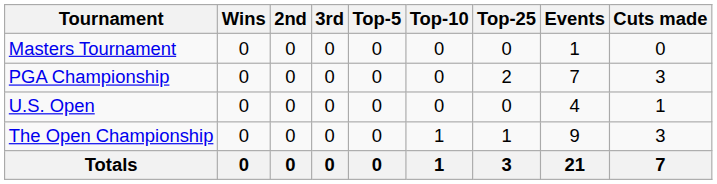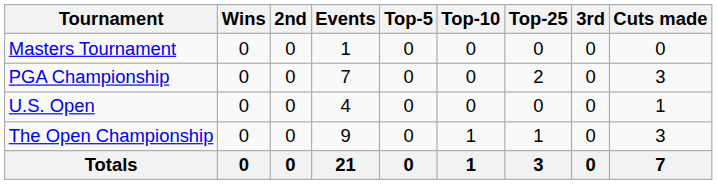columns swapped: 3rd <-> Events
